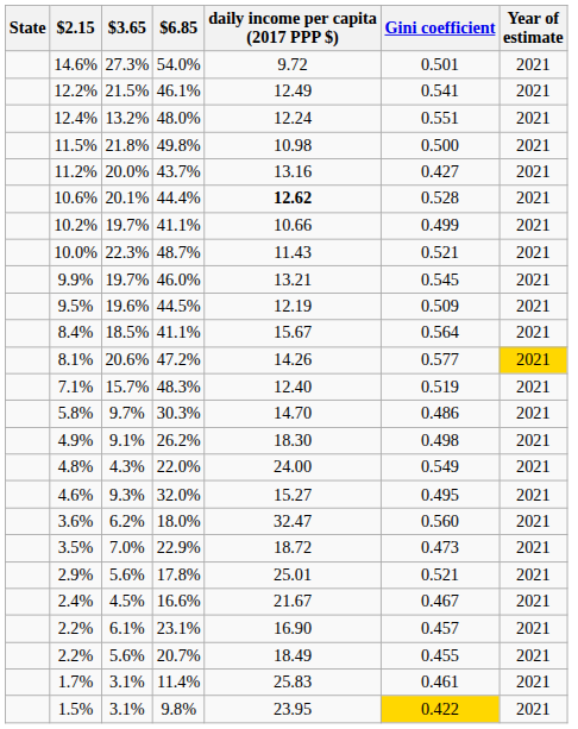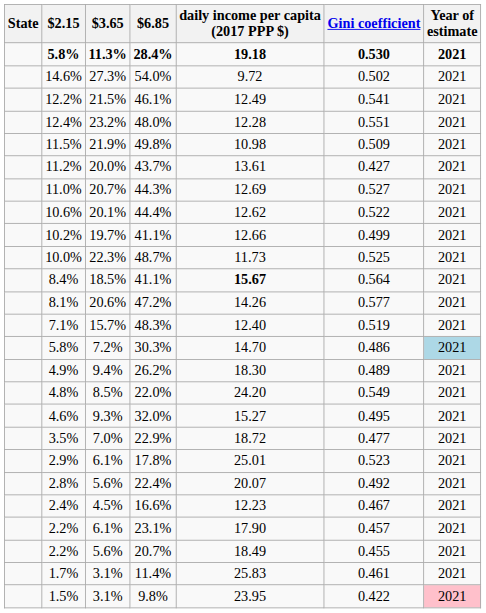+ row: 5.8% | 11.3% | 28.4% | 19.18 | 0.530 | 2021
54.0% | Gini coefficient: 0.501 -> 0.502
48.0% | $3.65: 13.2% -> 23.2%
48.0% | daily income per capita (2017 PPP $): 12.24 -> 12.28
49.8% | $3.65: 21.8% -> 21.9%
49.8% | Gini coefficient: 0.500 -> 0.509
43.7% | daily income per capita (2017 PPP $): 13.16 -> 13.61
+ row: 11.0% | 20.7% | 44.3% | 12.69 | 0.527 | 2021
44.4% | daily income per capita (2017 PPP $): bold -> normal
44.4% | Gini coefficient: 0.528 -> 0.522
10.2% / 41.1% | daily income per capita (2017 PPP $): 10.66 -> 12.66
48.7% | daily income per capita (2017 PPP $): 11.43 -> 11.73
48.7% | Gini coefficient: 0.521 -> 0.525
- row: 9.9% | 19.7% | 46.0% | 13.21 | 0.545 | 2021
- row: 9.5% | 19.6% | 44.5% | 12.19 | 0.509 | 2021
8.4% / 41.1% | daily income per capita (2017 PPP $): normal -> bold
47.2% | Year of estimate: gold background -> no background
30.3% | $3.65: 9.7% -> 7.2%
30.3% | Year of estimate: no background -> lightblue background
26.2% | $3.65: 9.1% -> 9.4%
26.2% | Gini coefficient: 0.498 -> 0.489
22.0% | $3.65: 4.3% -> 8.5%
22.0% | daily income per capita (2017 PPP $): 24.00 -> 24.20
- row: 3.6% | 6.2% | 18.0% | 32.47 | 0.560 | 2021
22.9% | Gini coefficient: 0.473 -> 0.477
17.8% | $3.65: 5.6% -> 6.1%
17.8% | Gini coefficient: 0.521 -> 0.523
+ row: 2.8% | 5.6% | 22.4% | 20.07 | 0.492 | 2021
16.6% | daily income per capita (2017 PPP $): 21.67 -> 12.23
23.1% | daily income per capita (2017 PPP $): 16.90 -> 17.90
9.8% | Gini coefficient: gold background -> no background
9.8% | Year of estimate: no background -> pink background
